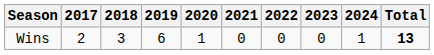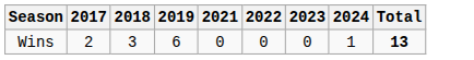- column: 2020 | 1
